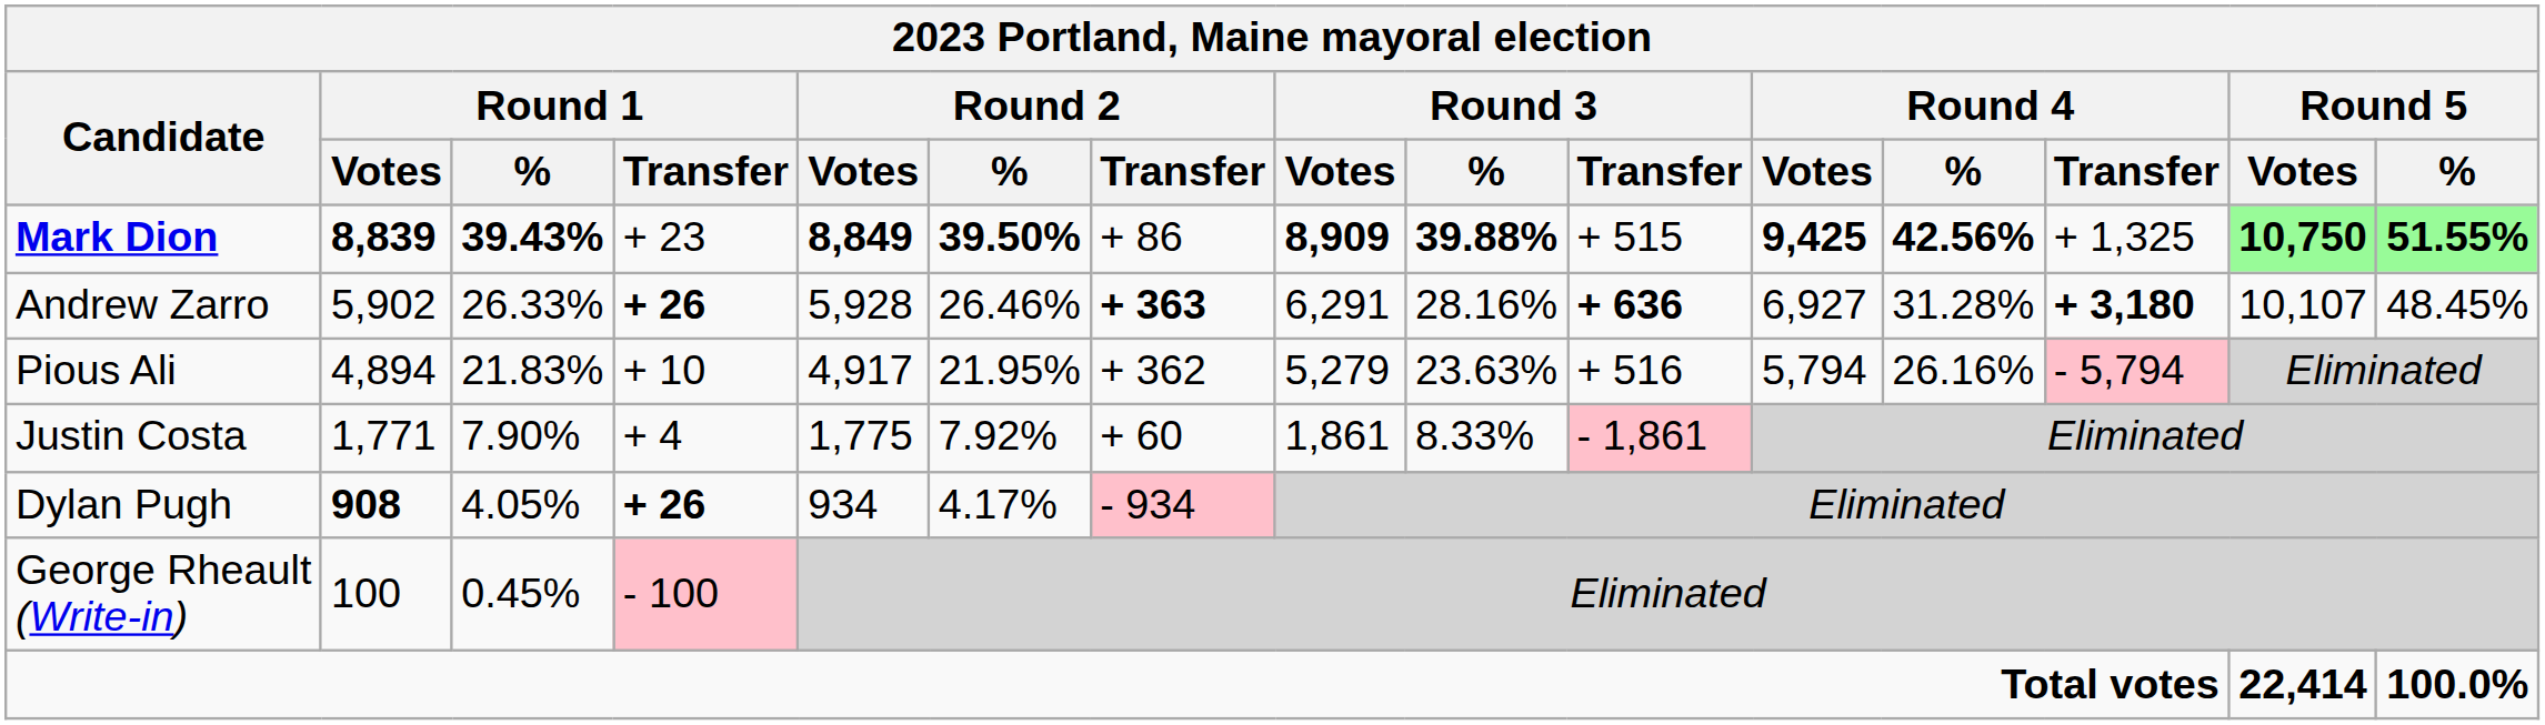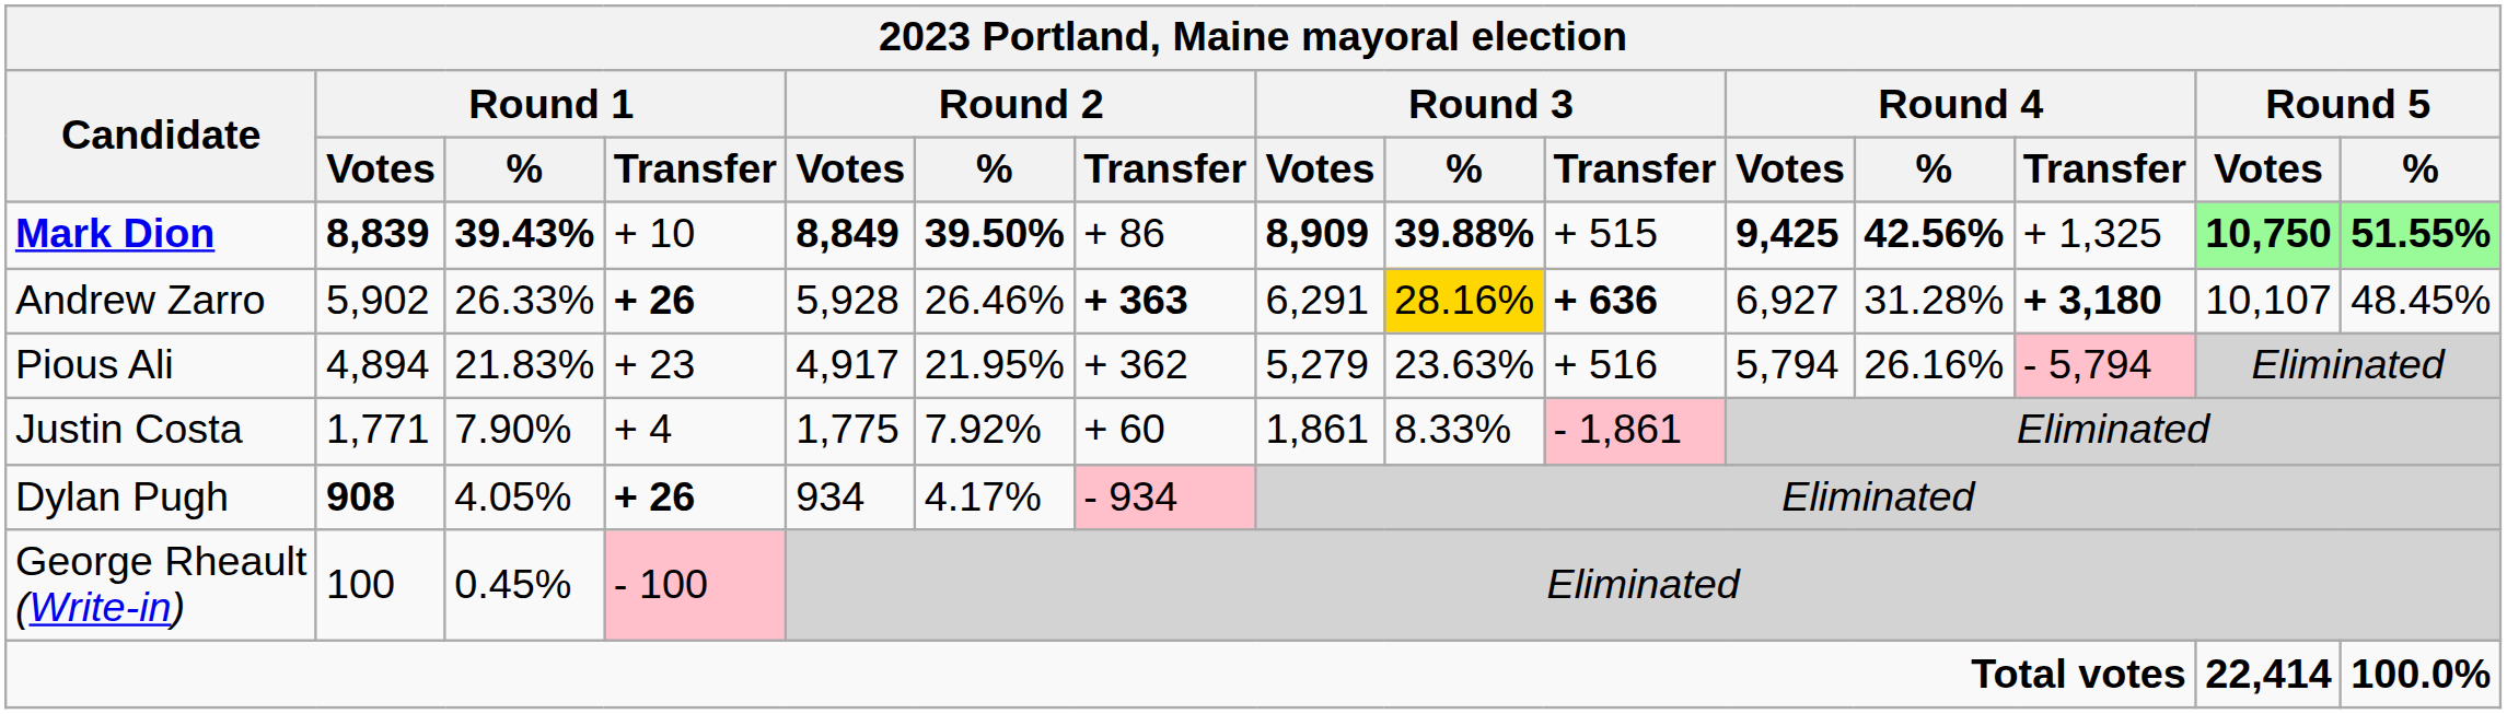Mark Dion | Round 1 / Transfer: + 23 -> + 10
Andrew Zarro | Round 3 / %: no background -> gold background
Pious Ali | Round 1 / Transfer: + 10 -> + 23
